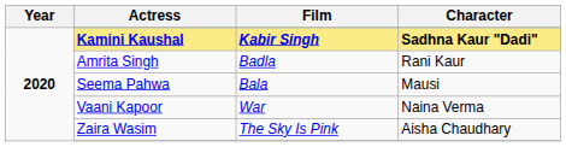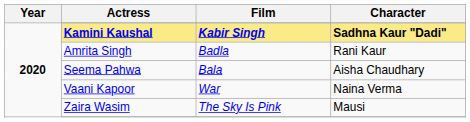Seema Pahwa | Character: Mausi -> Aisha Chaudhary
Zaira Wasim | Character: Aisha Chaudhary -> Mausi
